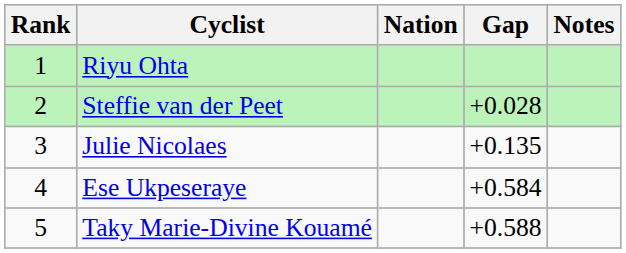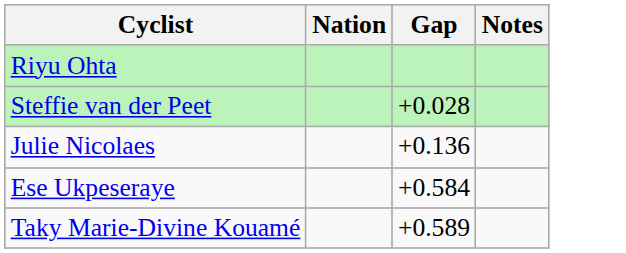- column: Rank | 1 | 2 | 3 | 4 | 5
Julie Nicolaes | Gap: +0.135 -> +0.136
Taky Marie-Divine Kouamé | Gap: +0.588 -> +0.589
